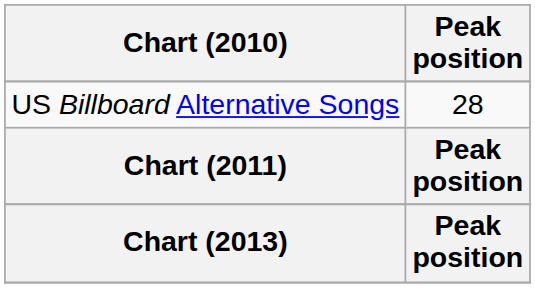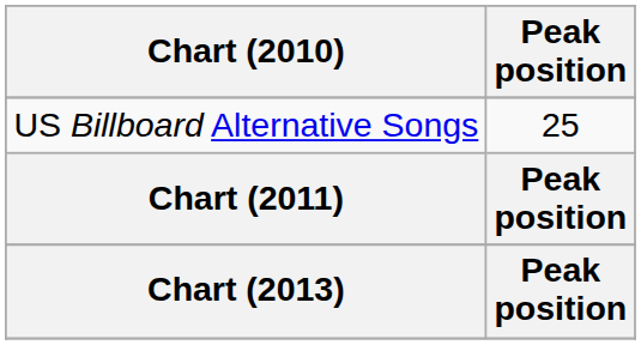US Billboard Alternative Songs | Peak position: 28 -> 25
